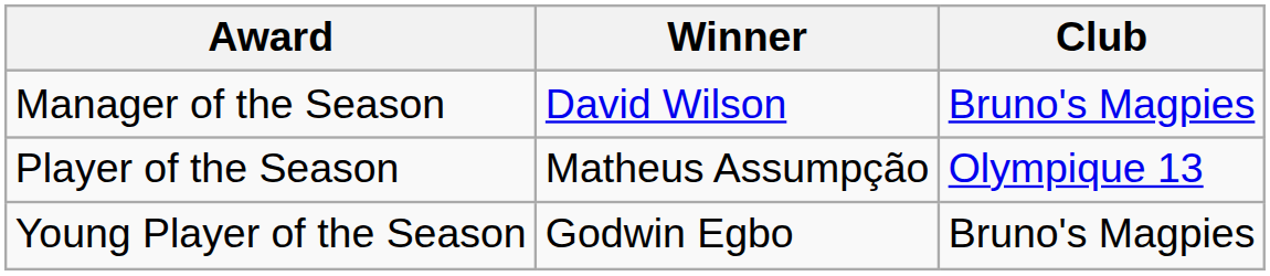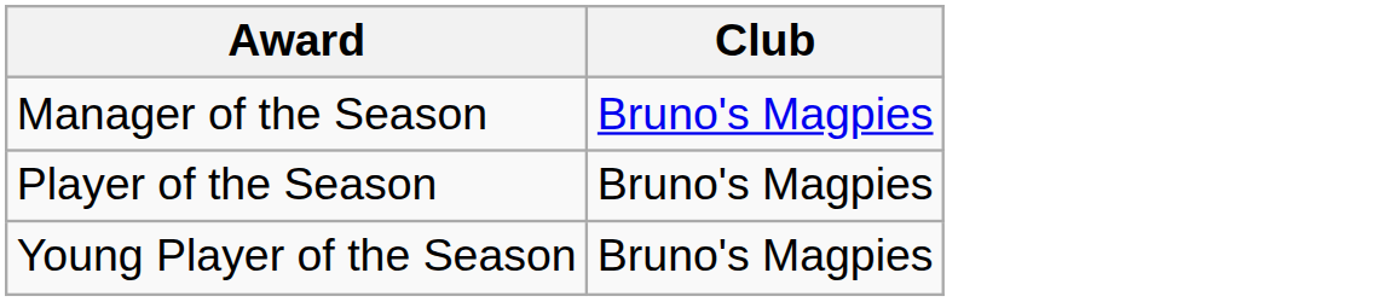- column: Winner | David Wilson | Matheus Assumpção | Godwin Egbo
Player of the Season | Club: Olympique 13 -> Bruno's Magpies
